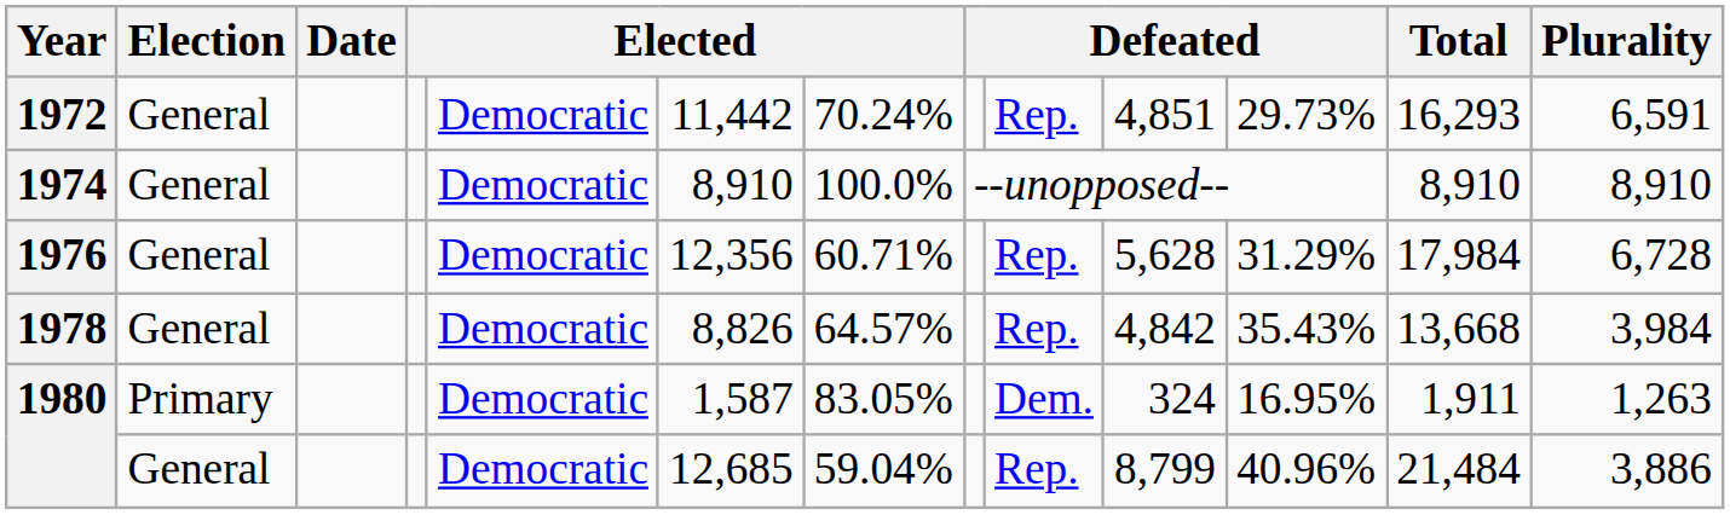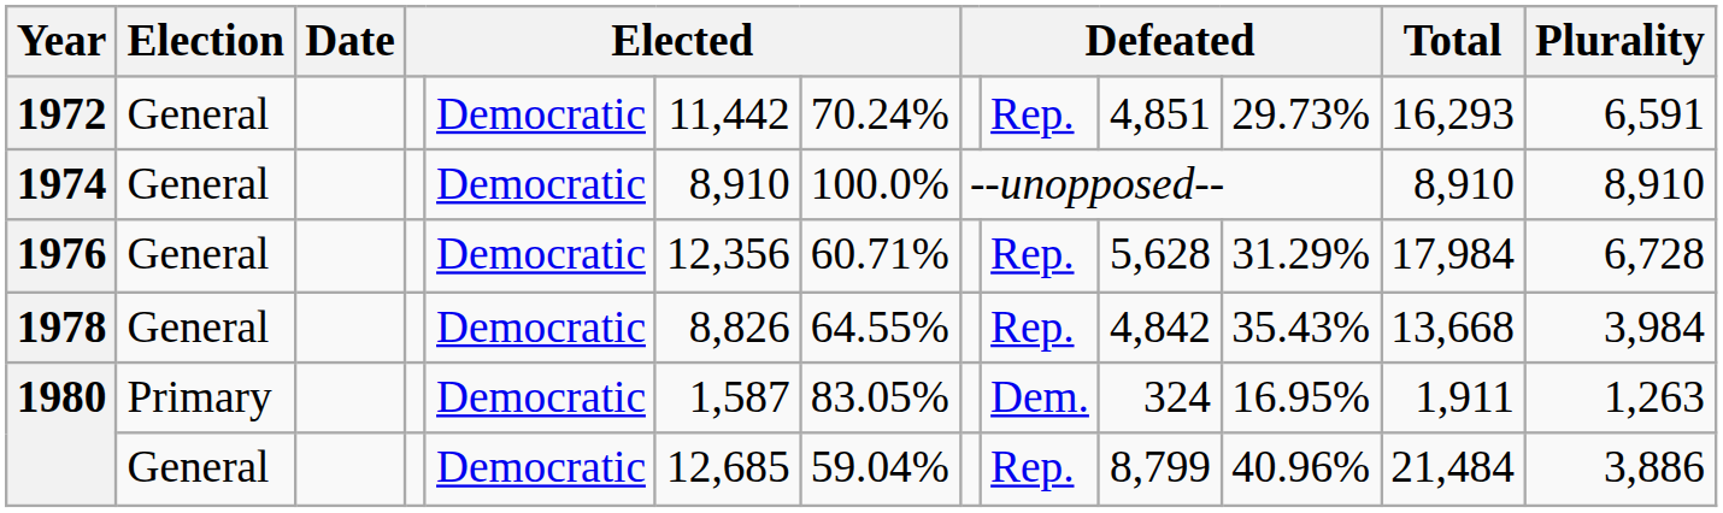1978 | column 7: 64.57% -> 64.55%
